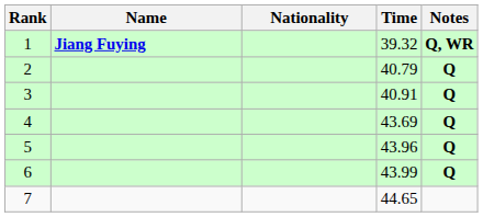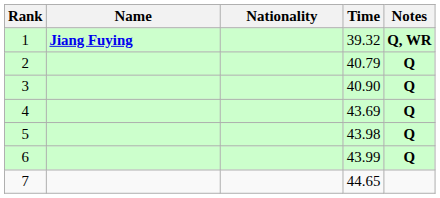3 | Time: 40.91 -> 40.90
5 | Time: 43.96 -> 43.98
